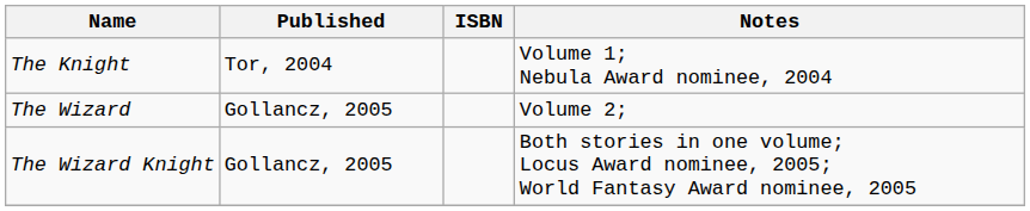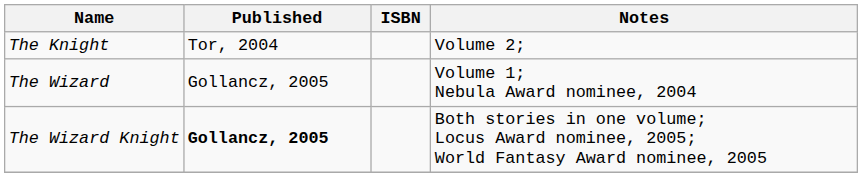The Knight | Notes: Volume 1; Nebula Award nominee, 2004 -> Volume 2;
The Wizard | Notes: Volume 2; -> Volume 1; Nebula Award nominee, 2004
The Wizard Knight | Published: normal -> bold
